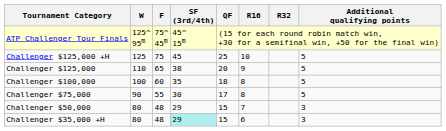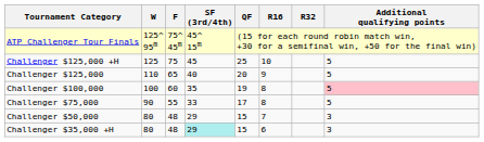Challenger $125,000 | SF (3rd/4th): 38 -> 40
Challenger $100,000 | QF: 18 -> 19
Challenger $100,000 | Additional qualifying points: no background -> pink background
Challenger $75,000 | SF (3rd/4th): 30 -> 33
